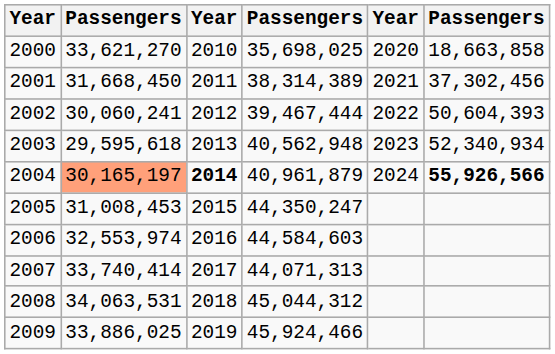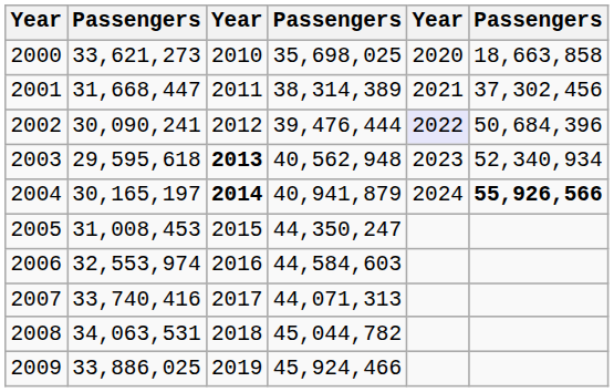2000 | column 2: 33,621,270 -> 33,621,273
2001 | column 2: 31,668,450 -> 31,668,447
2002 | column 2: 30,060,241 -> 30,090,241
2002 | column 4: 39,467,444 -> 39,476,444
2002 | column 5: no background -> lavender background
2002 | column 6: 50,604,393 -> 50,684,396
2003 | column 3: normal -> bold
2004 | column 2: lightsalmon background -> no background
2004 | column 4: 40,961,879 -> 40,941,879
2007 | column 2: 33,740,414 -> 33,740,416
2008 | column 4: 45,044,312 -> 45,044,782
